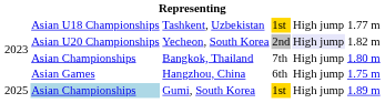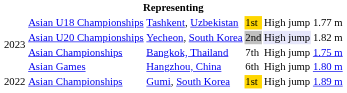Bangkok, Thailand | column 6: 1.80 m -> 1.75 m
Hangzhou, China | column 6: 1.75 m -> 1.80 m
Gumi, South Korea | column 1: 2025 -> 2022
Gumi, South Korea | column 2: lightblue background -> no background
